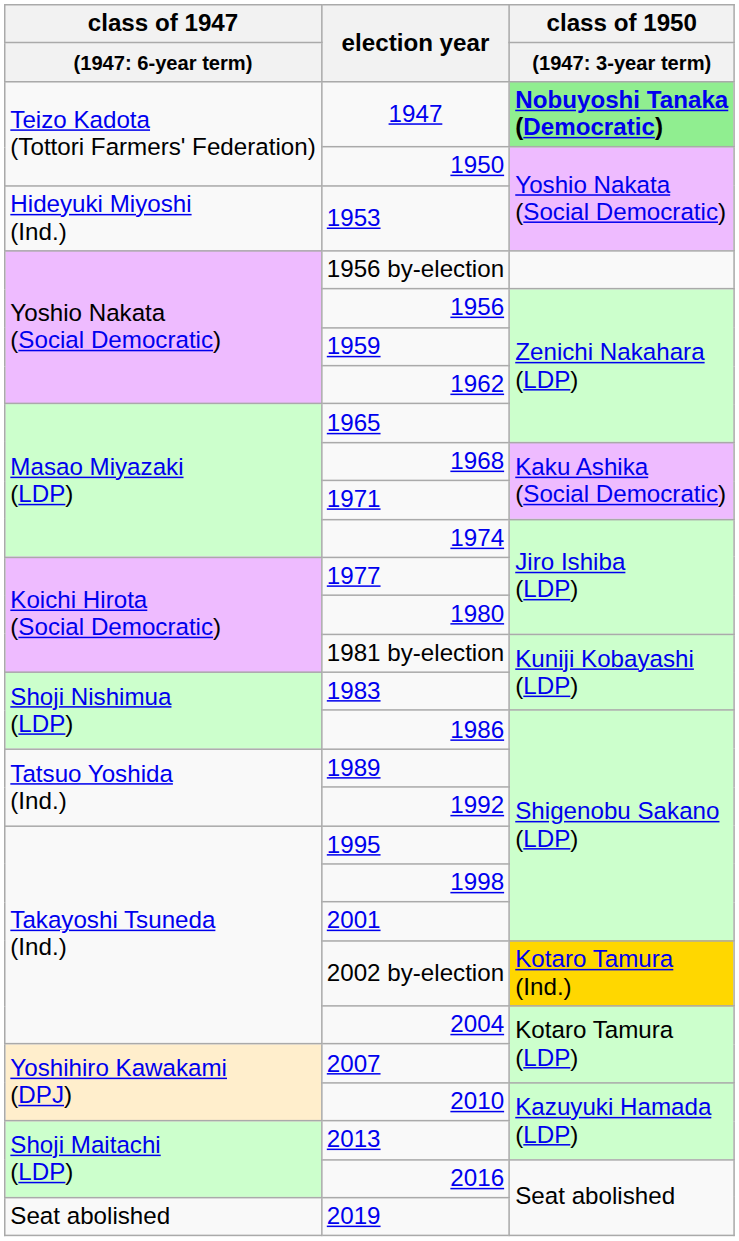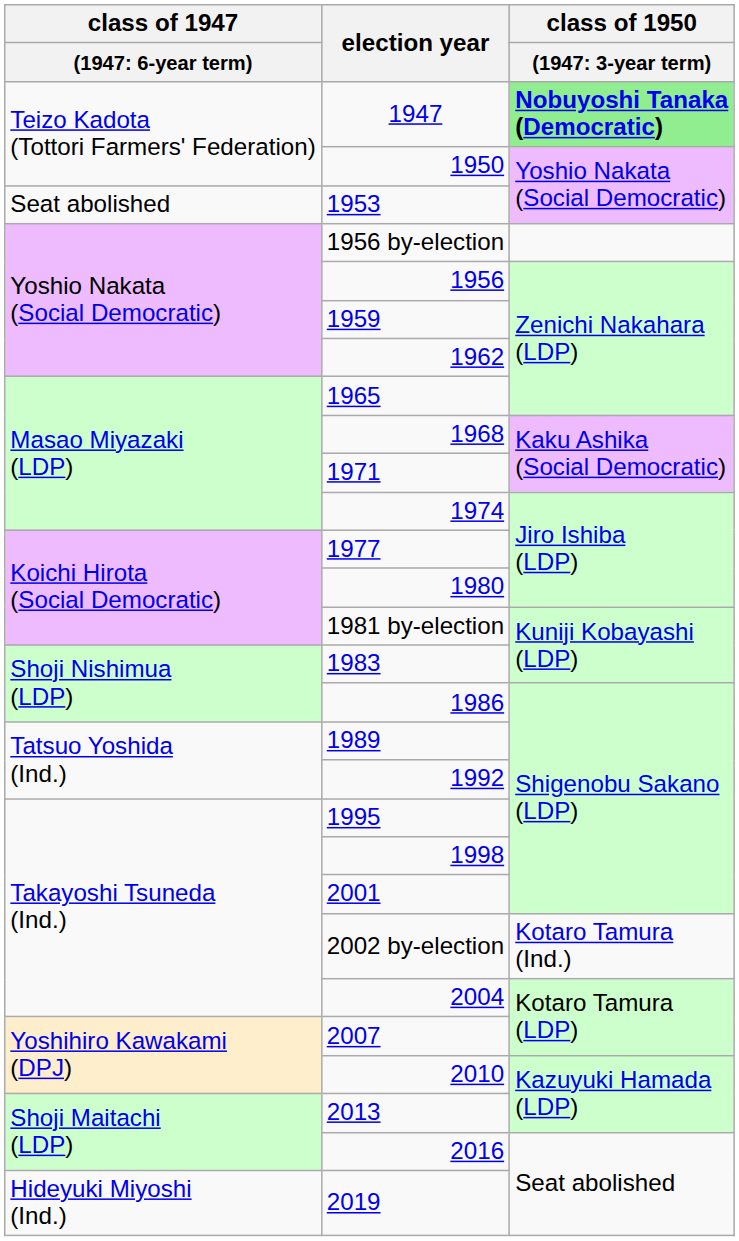1953 | column 1: Hideyuki Miyoshi (Ind.) -> Seat abolished
2002 by-election | column 3: gold background -> no background
2019 | column 1: Seat abolished -> Hideyuki Miyoshi (Ind.)
